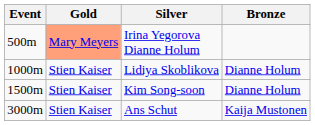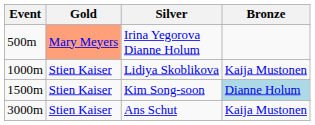Lidiya Skoblikova | Bronze: Dianne Holum -> Kaija Mustonen
Kim Song-soon | Bronze: no background -> lightblue background
